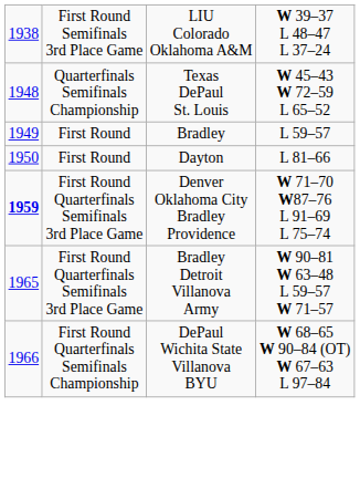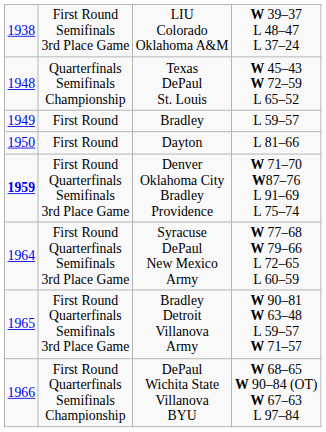+ row: 1964 | First Round Quarterfinals Semifinals 3rd Place Game | Syracuse DePaul New Mexico Army | W 77–68 W 79–66 L 72–65 L 60–59
